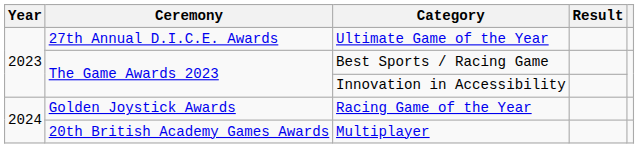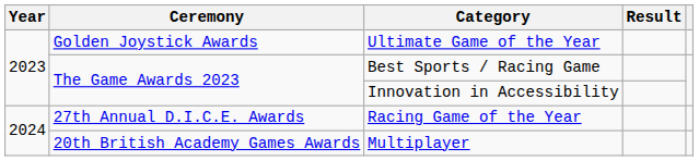Ultimate Game of the Year | Ceremony: 27th Annual D.I.C.E. Awards -> Golden Joystick Awards
Racing Game of the Year | Ceremony: Golden Joystick Awards -> 27th Annual D.I.C.E. Awards
